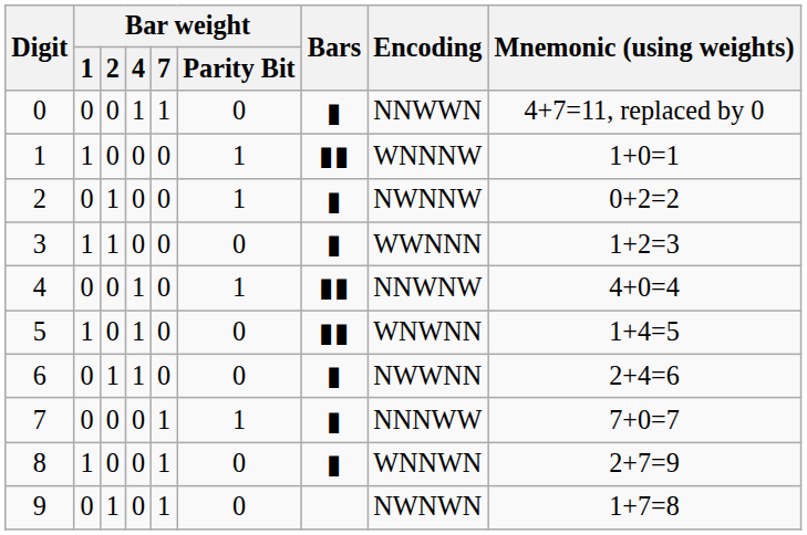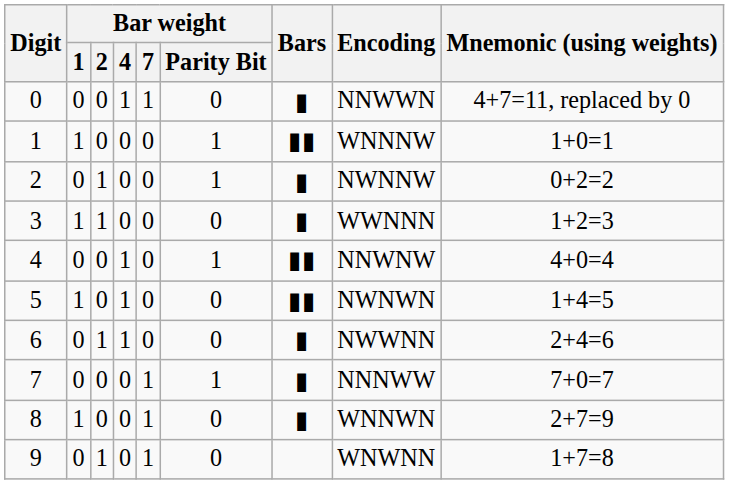5 | Encoding: WNWNN -> NWNWN
9 | Encoding: NWNWN -> WNWNN
